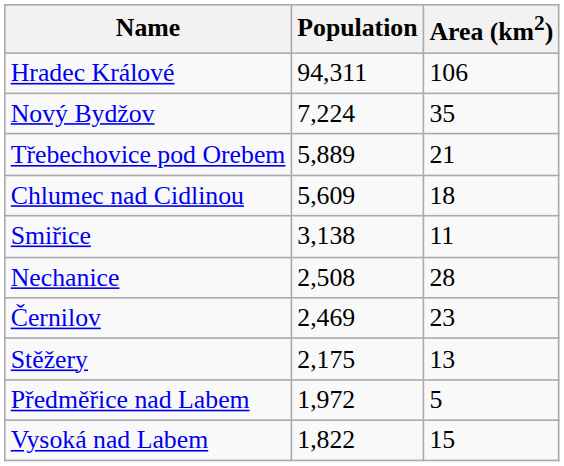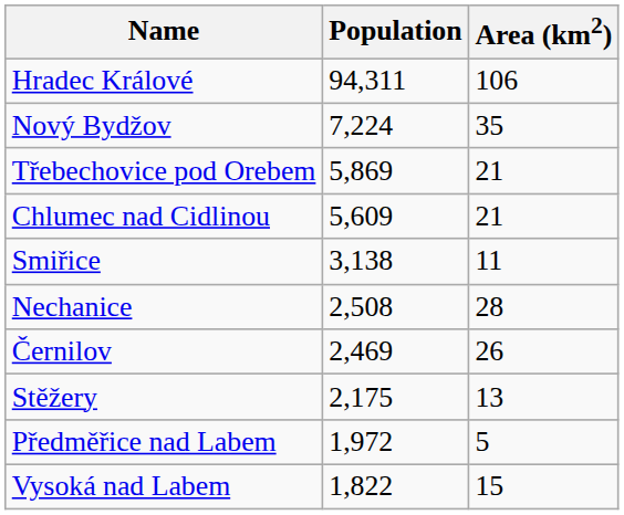Třebechovice pod Orebem | Population: 5,889 -> 5,869
Chlumec nad Cidlinou | Area (km2): 18 -> 21
Černilov | Area (km2): 23 -> 26
